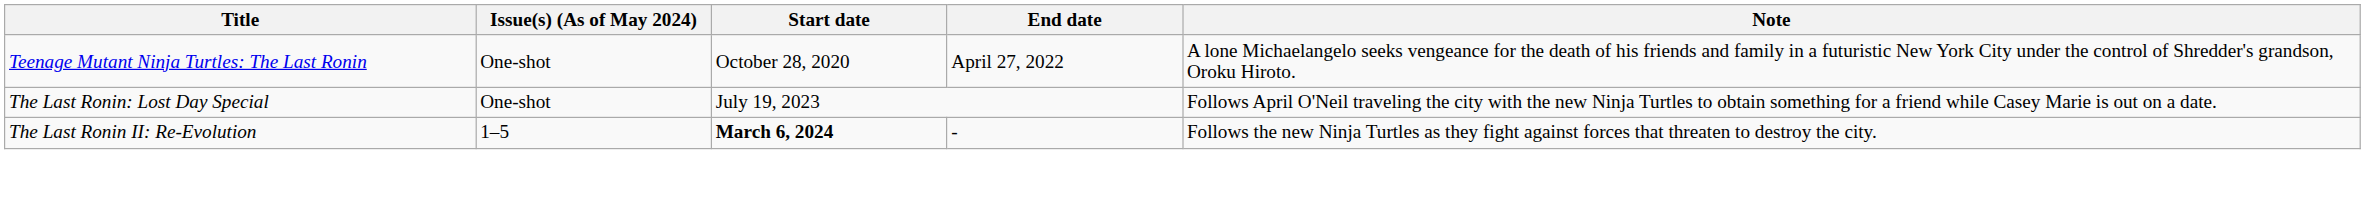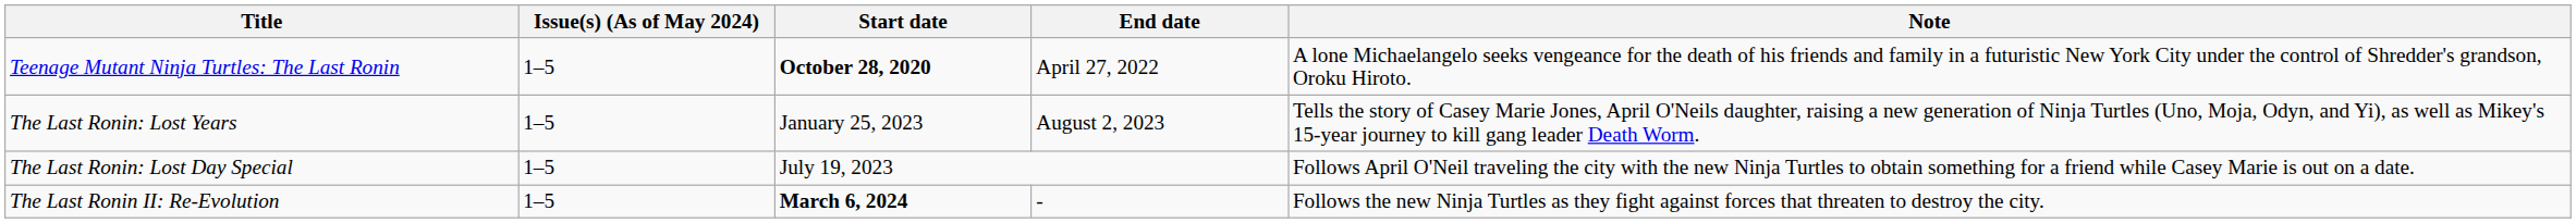Teenage Mutant Ninja Turtles: The Last Ronin | Issue(s) (As of May 2024): One-shot -> 1–5
Teenage Mutant Ninja Turtles: The Last Ronin | Start date: normal -> bold
+ row: The Last Ronin: Lost Years | 1–5 | January 25, 2023 | August 2, 2023 | Tells the story of Casey Marie Jones, April O'Neils daughter, raising a new generation of Ninja Turtles (Uno, Moja, Odyn, and Yi), as well as Mikey's 15-year journey to kill gang leader Death Worm.
The Last Ronin: Lost Day Special | Issue(s) (As of May 2024): One-shot -> 1–5
